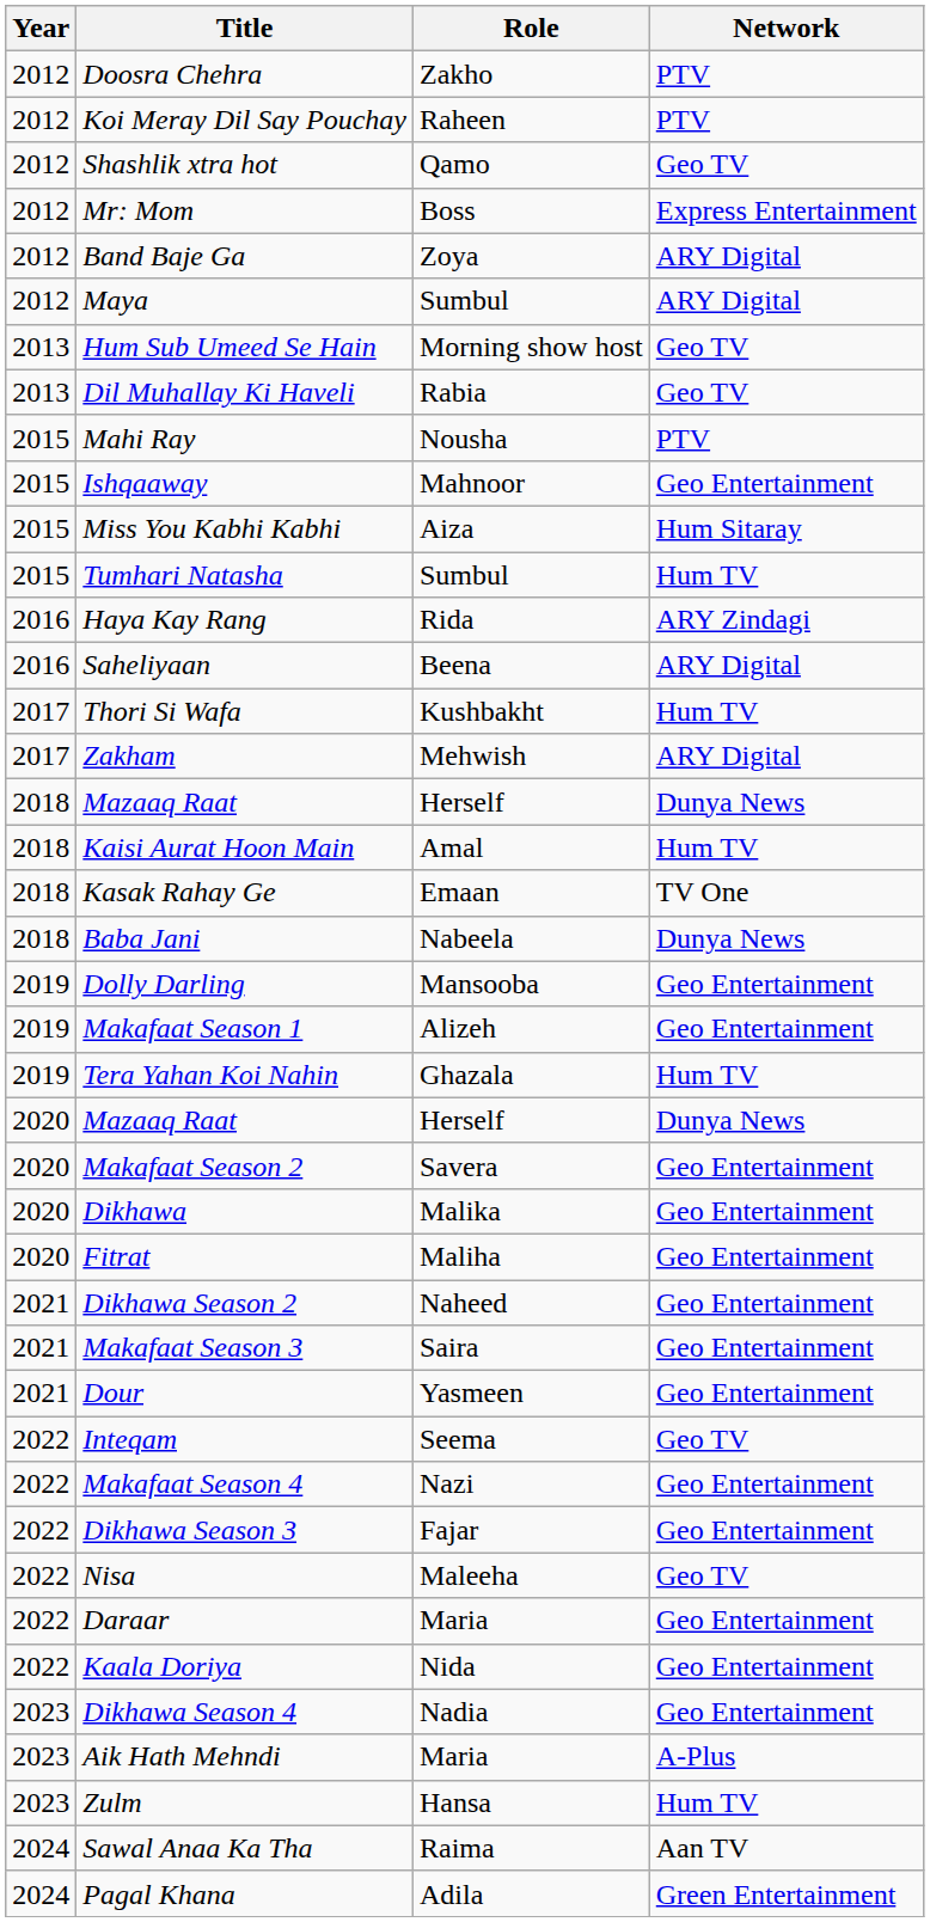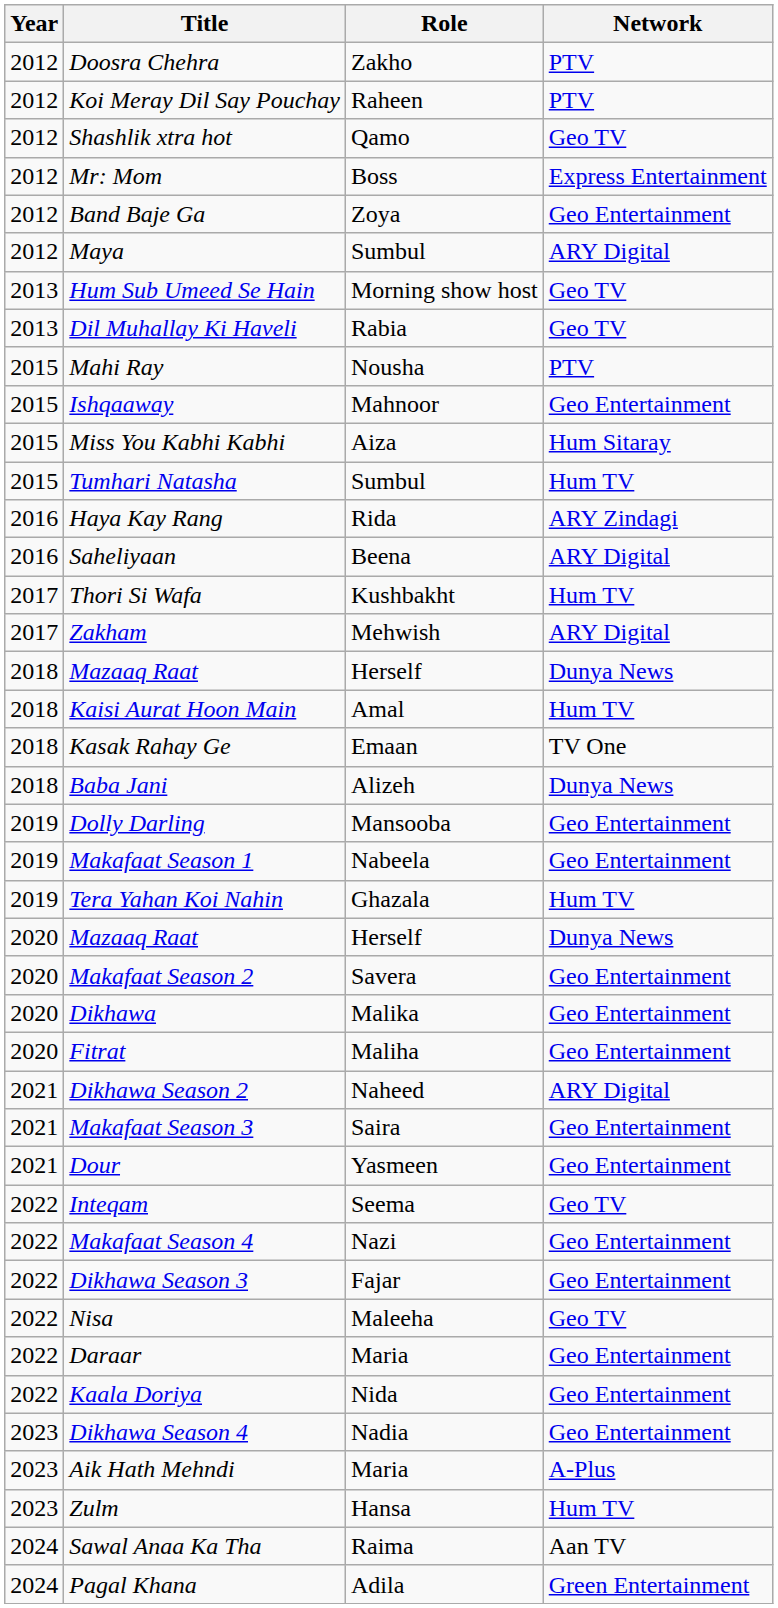Band Baje Ga | Network: ARY Digital -> Geo Entertainment
Baba Jani | Role: Nabeela -> Alizeh
Makafaat Season 1 | Role: Alizeh -> Nabeela
Dikhawa Season 2 | Network: Geo Entertainment -> ARY Digital
